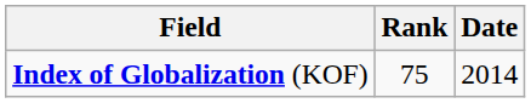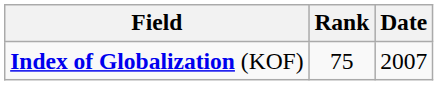Index of Globalization (KOF) | Date: 2014 -> 2007
